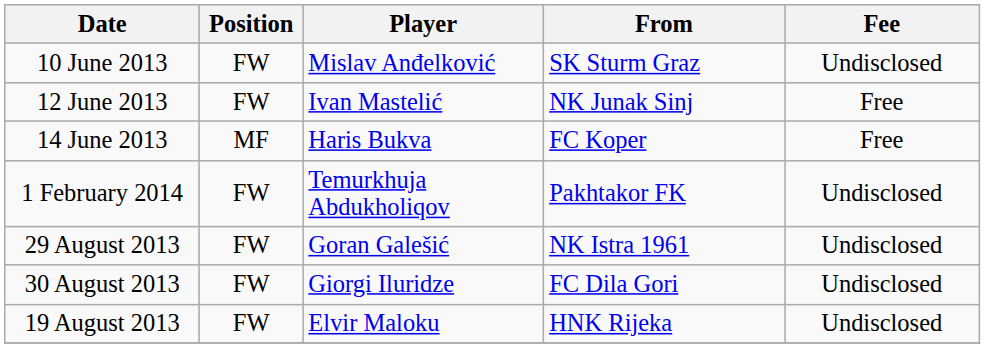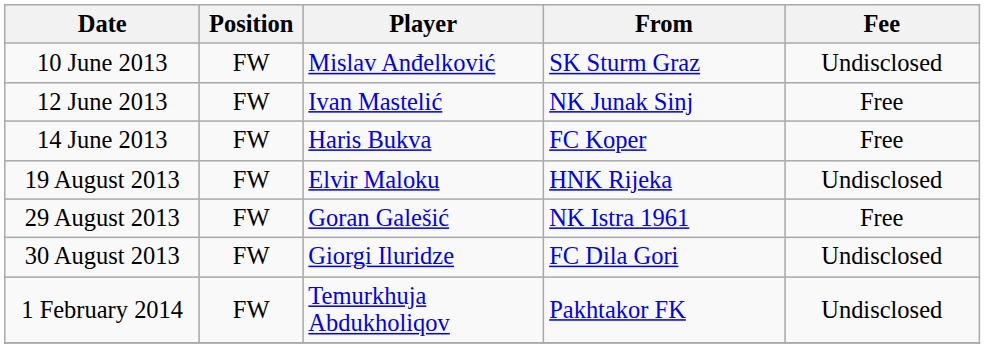14 June 2013 | Position: MF -> FW
rows swapped: 19 August 2013 <-> 1 February 2014
29 August 2013 | Fee: Undisclosed -> Free
